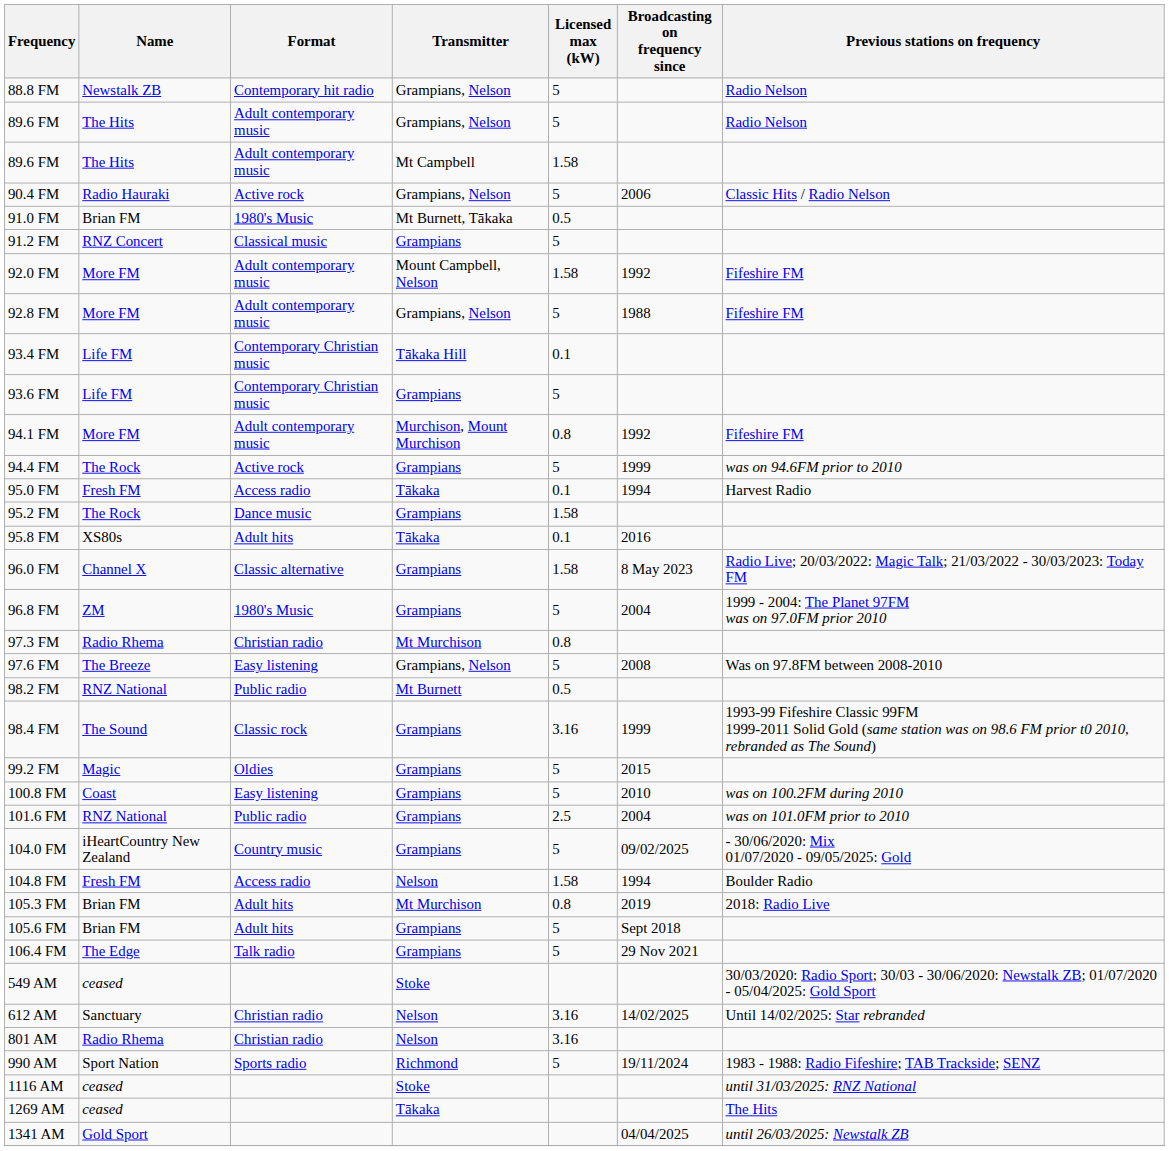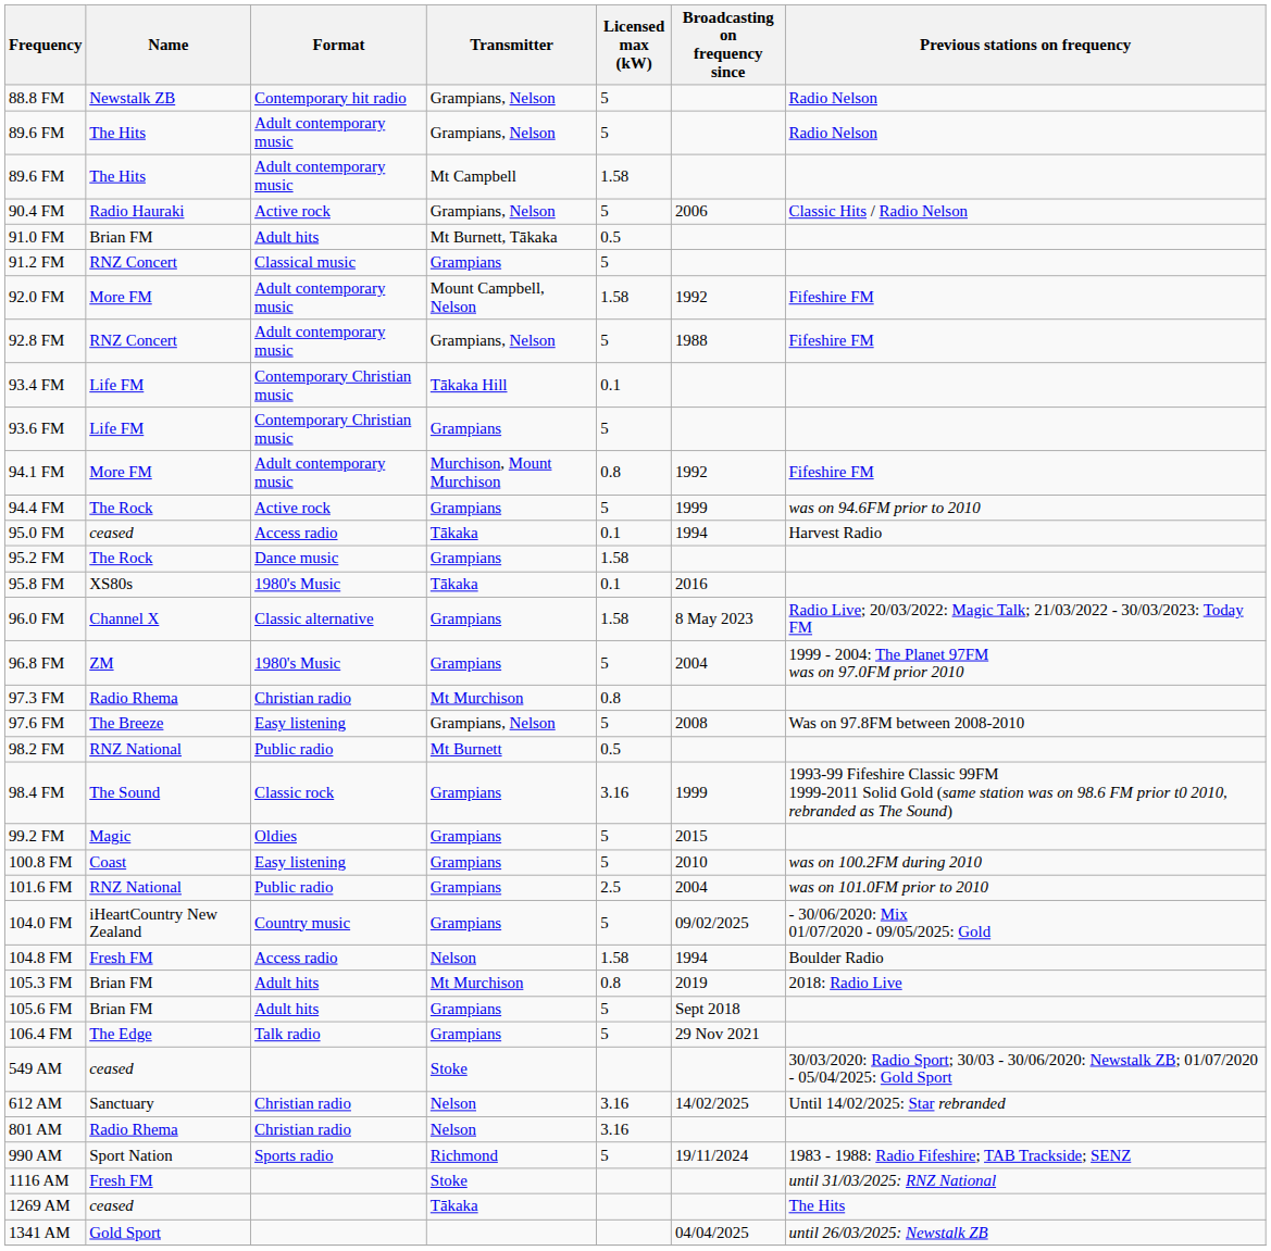91.0 FM | Format: 1980's Music -> Adult hits
92.8 FM | Name: More FM -> RNZ Concert
95.0 FM | Name: Fresh FM -> ceased
95.8 FM | Format: Adult hits -> 1980's Music
1116 AM | Name: ceased -> Fresh FM
